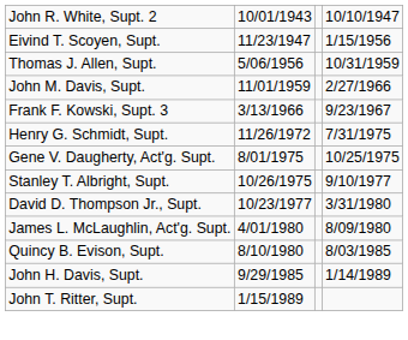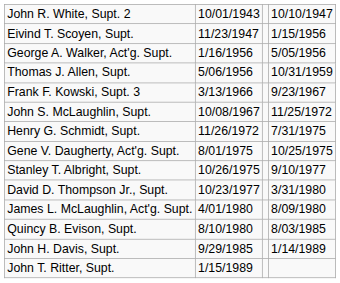+ row: George A. Walker, Act'g. Supt. | 1/16/1956 | 5/05/1956
- row: John M. Davis, Supt. | 11/01/1959 | 2/27/1966
+ row: John S. McLaughlin, Supt. | 10/08/1967 | 11/25/1972
